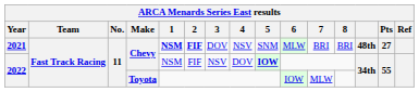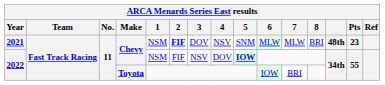2021 | 1: bold -> normal
2021 | 7: BRI -> MLW
2021 | Pts: 27 -> 23
2022 / Toyota | 7: MLW -> BRI
